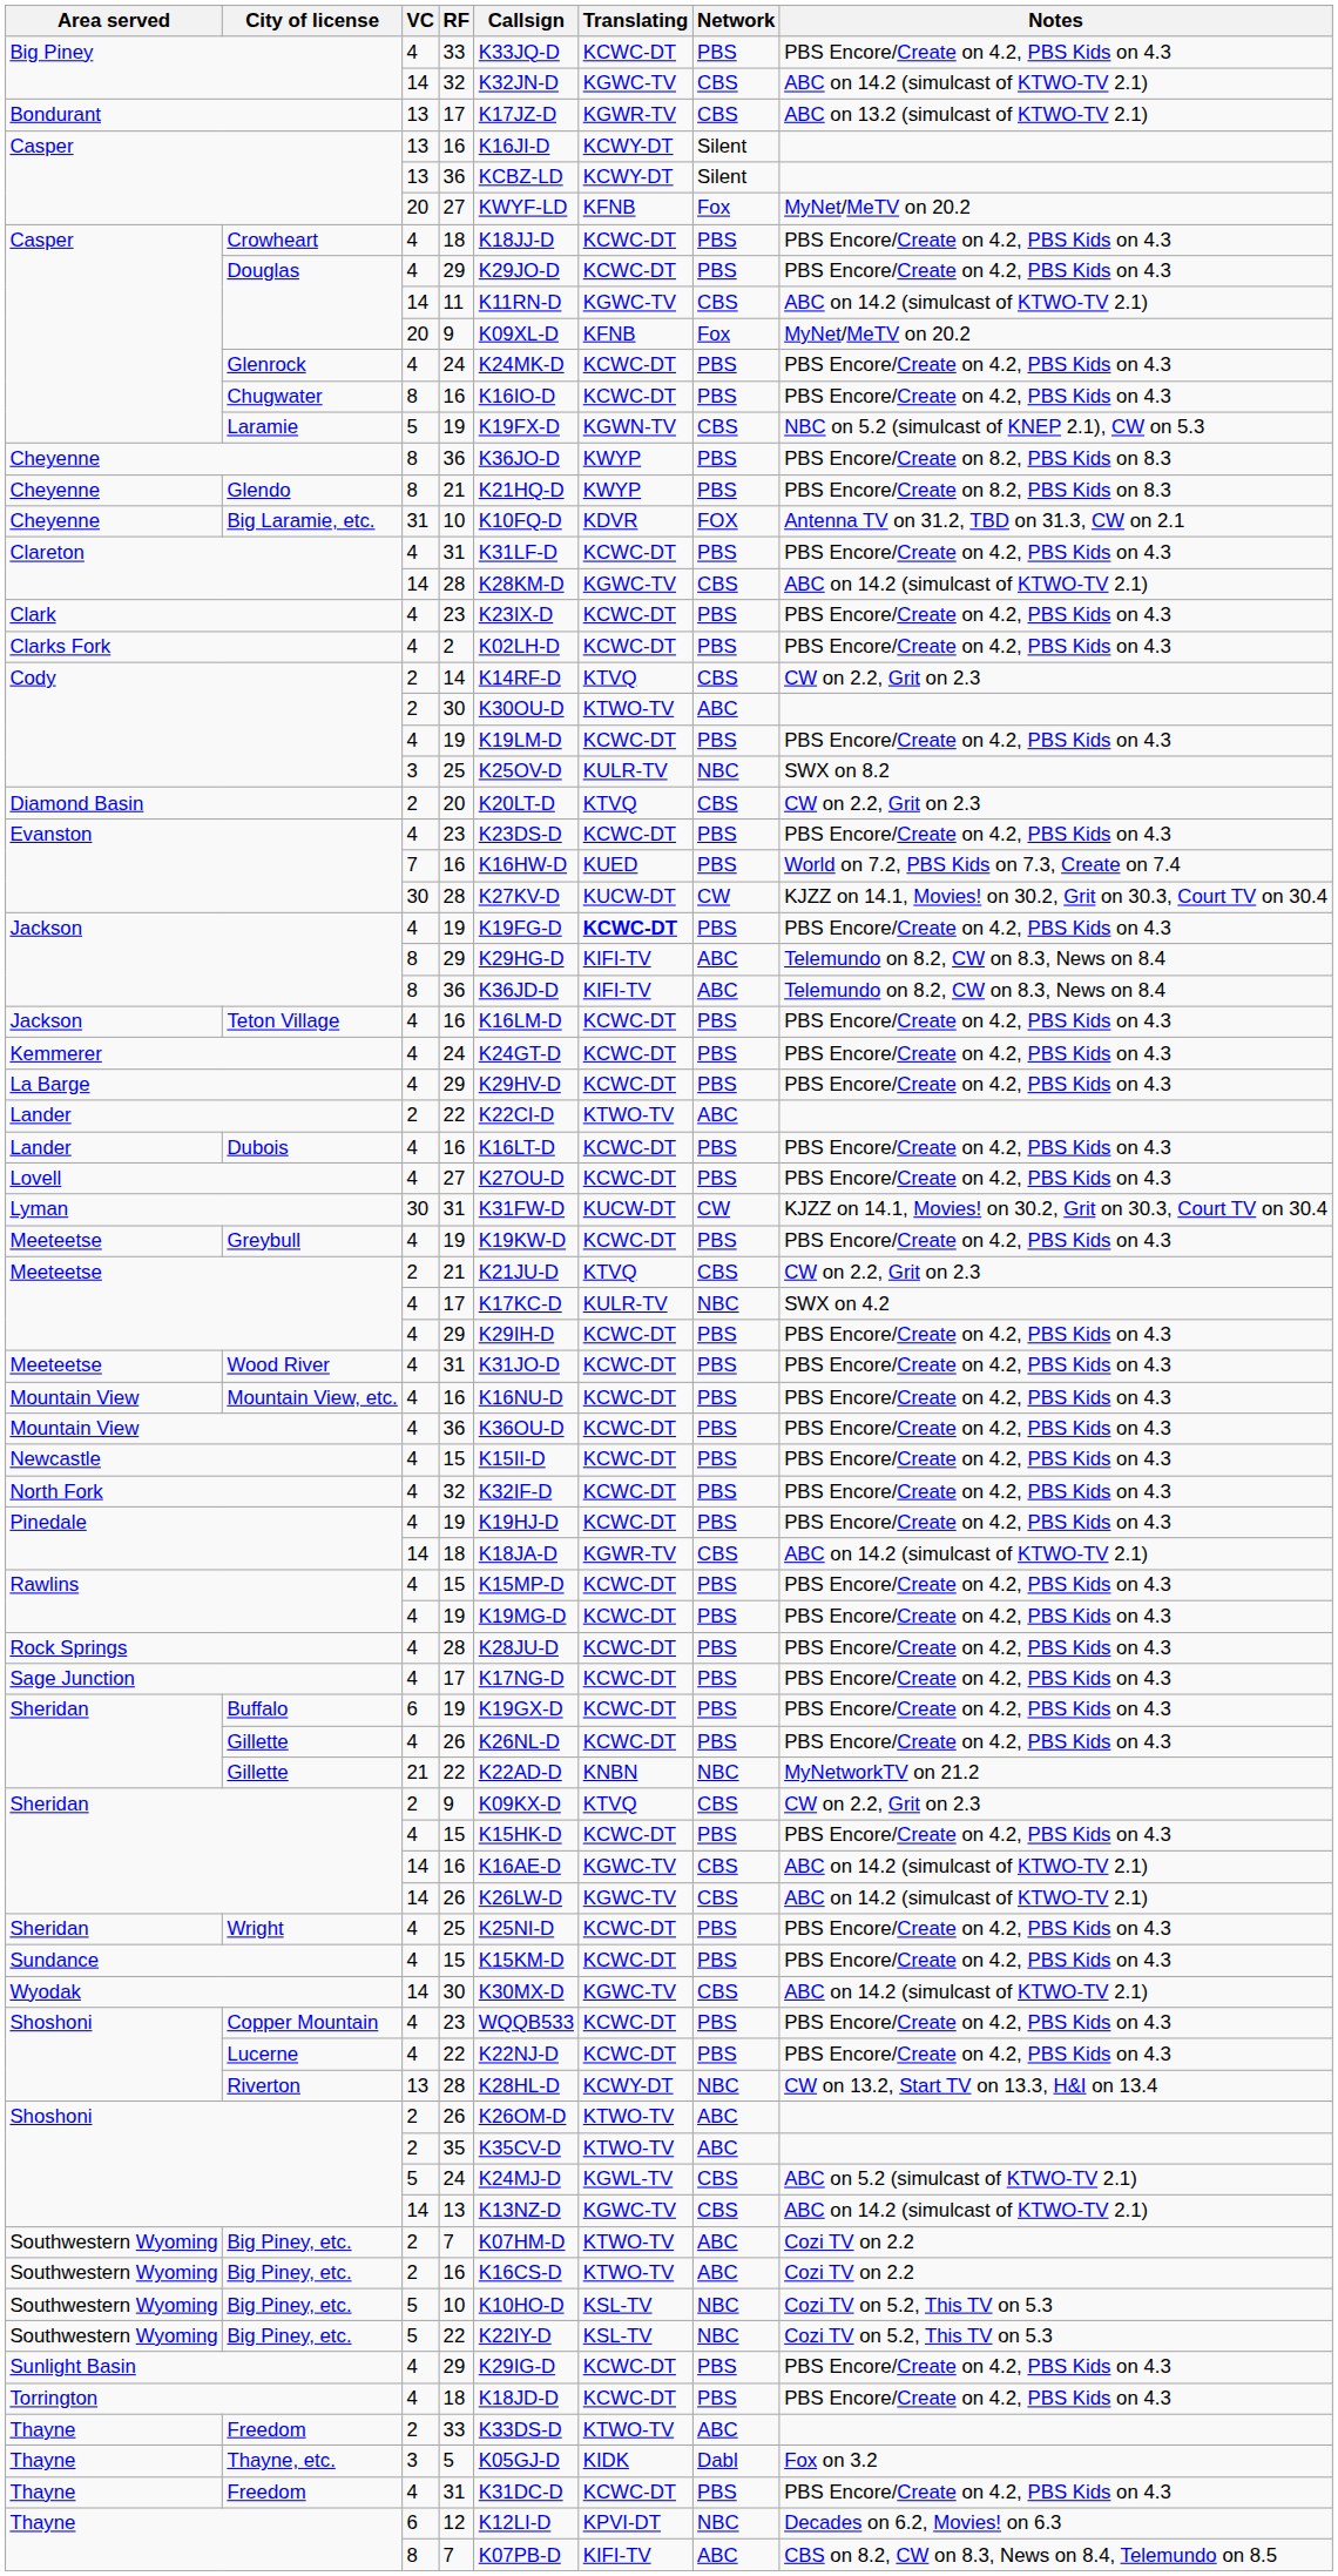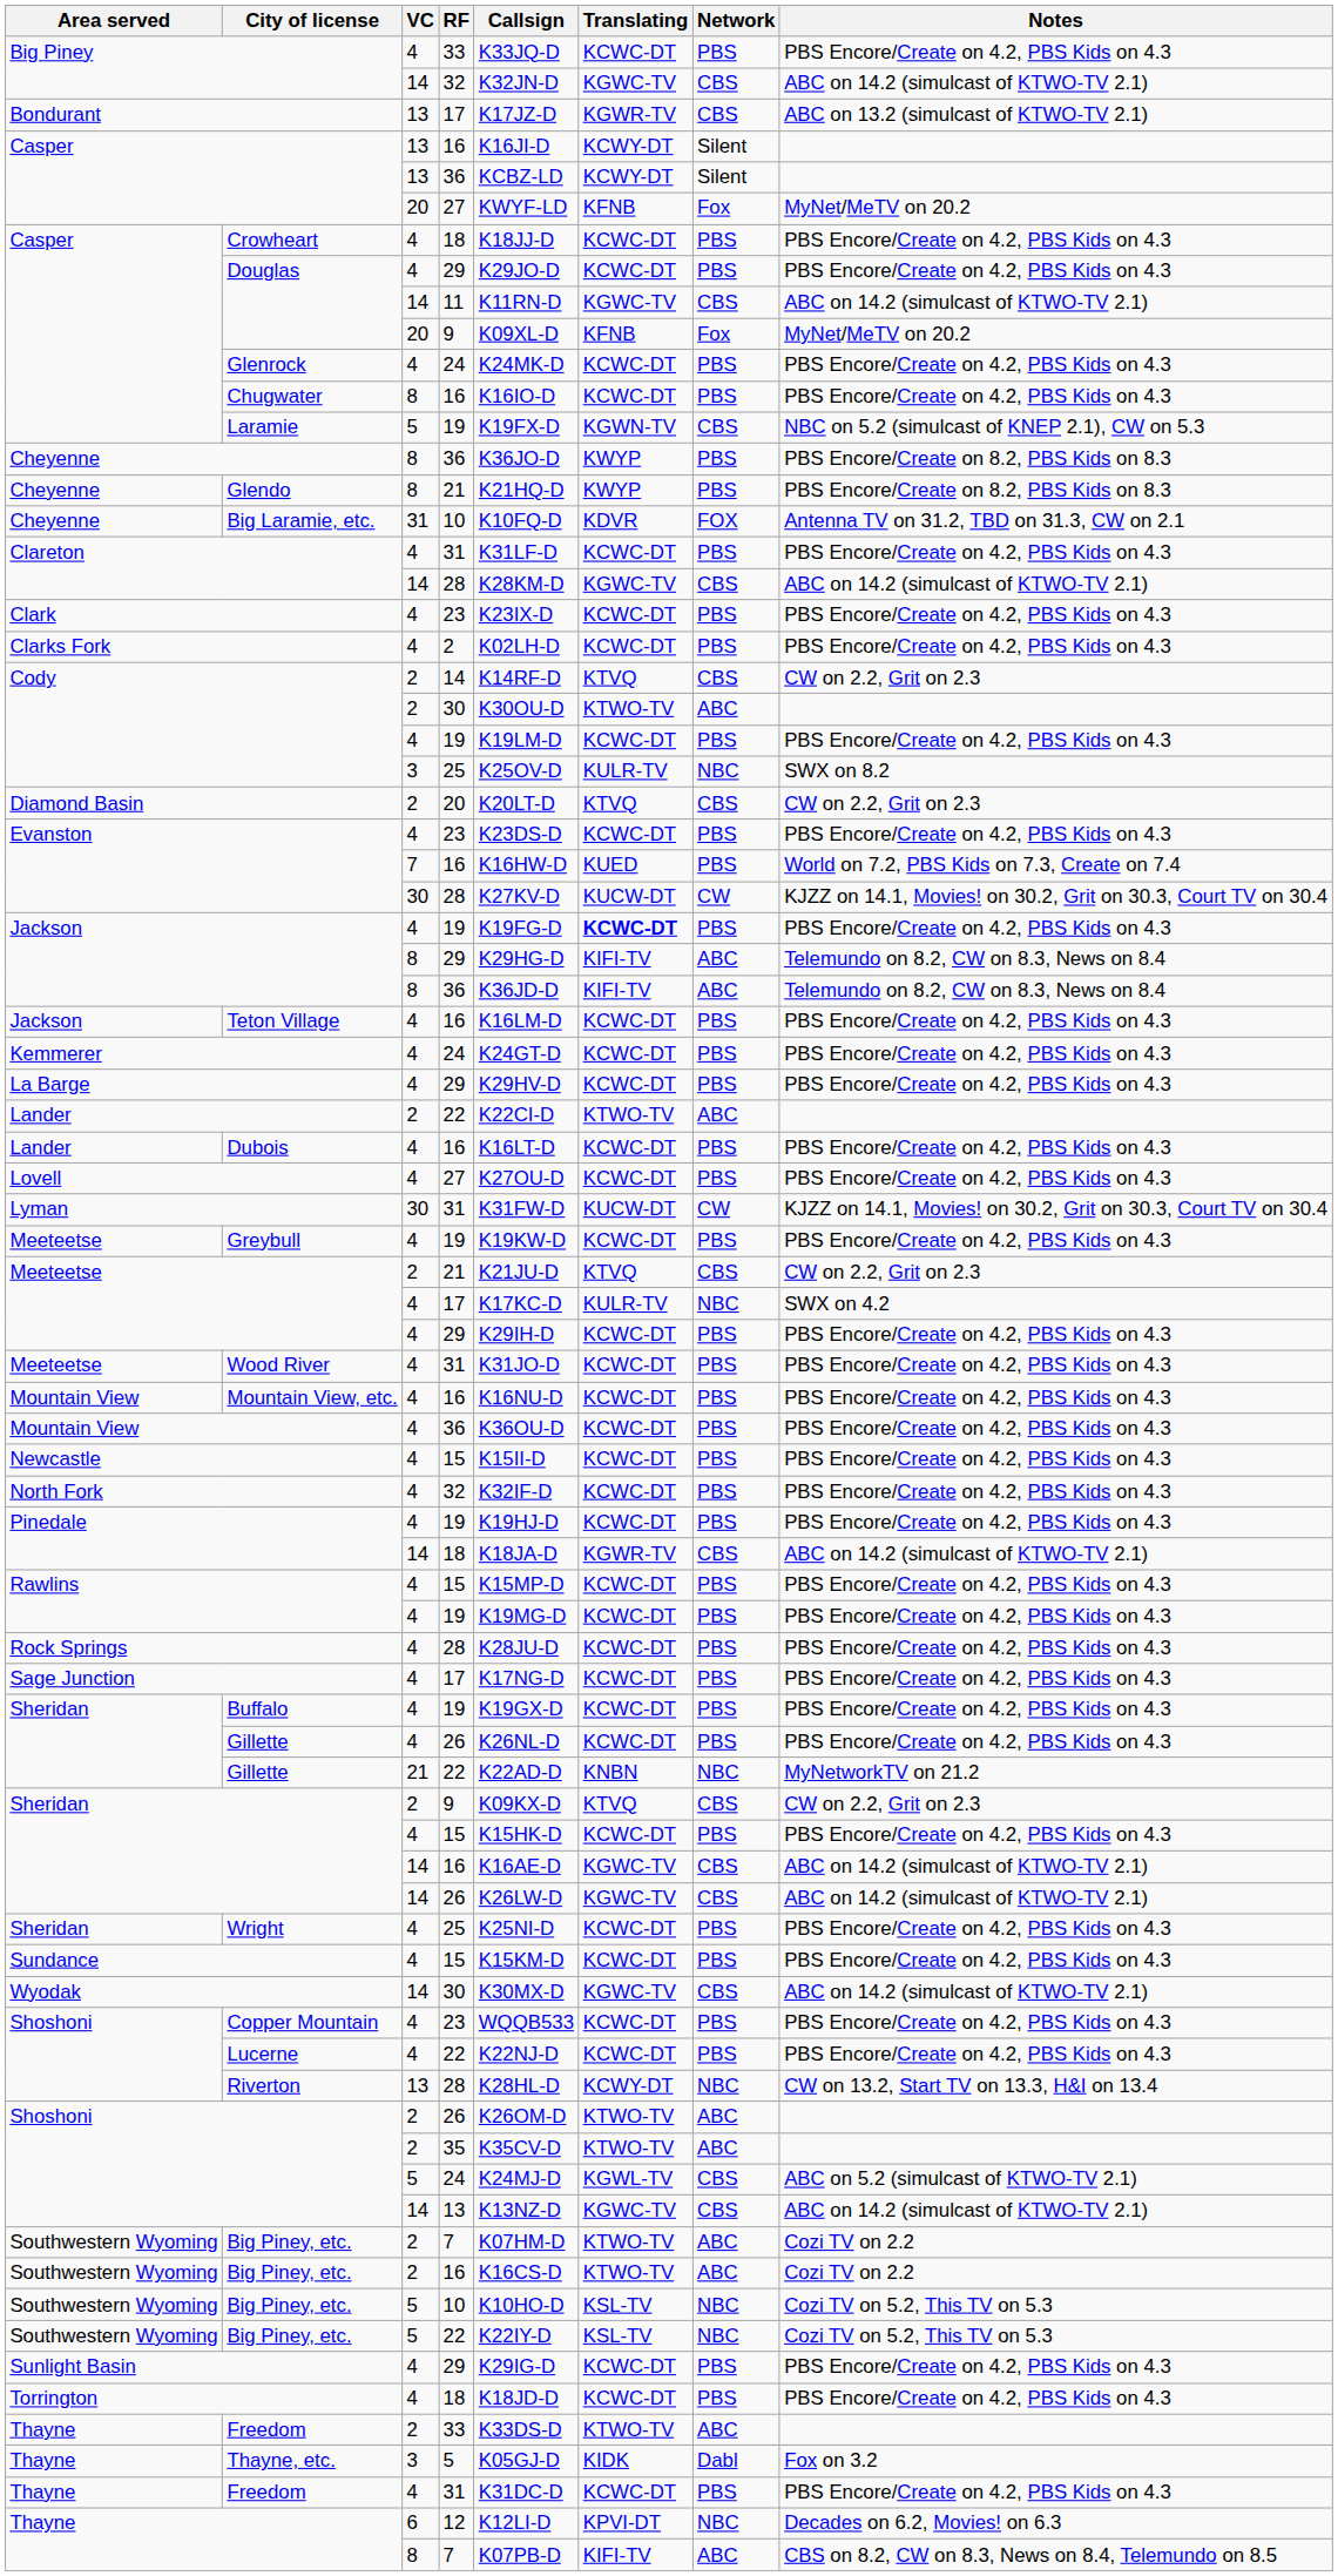Buffalo | VC: 6 -> 4
